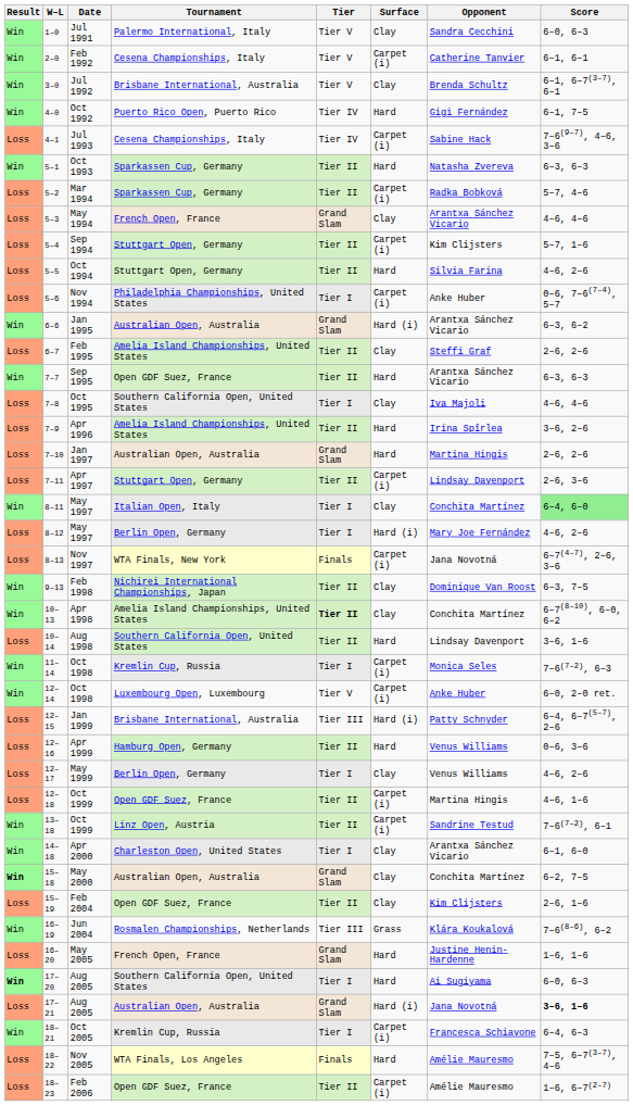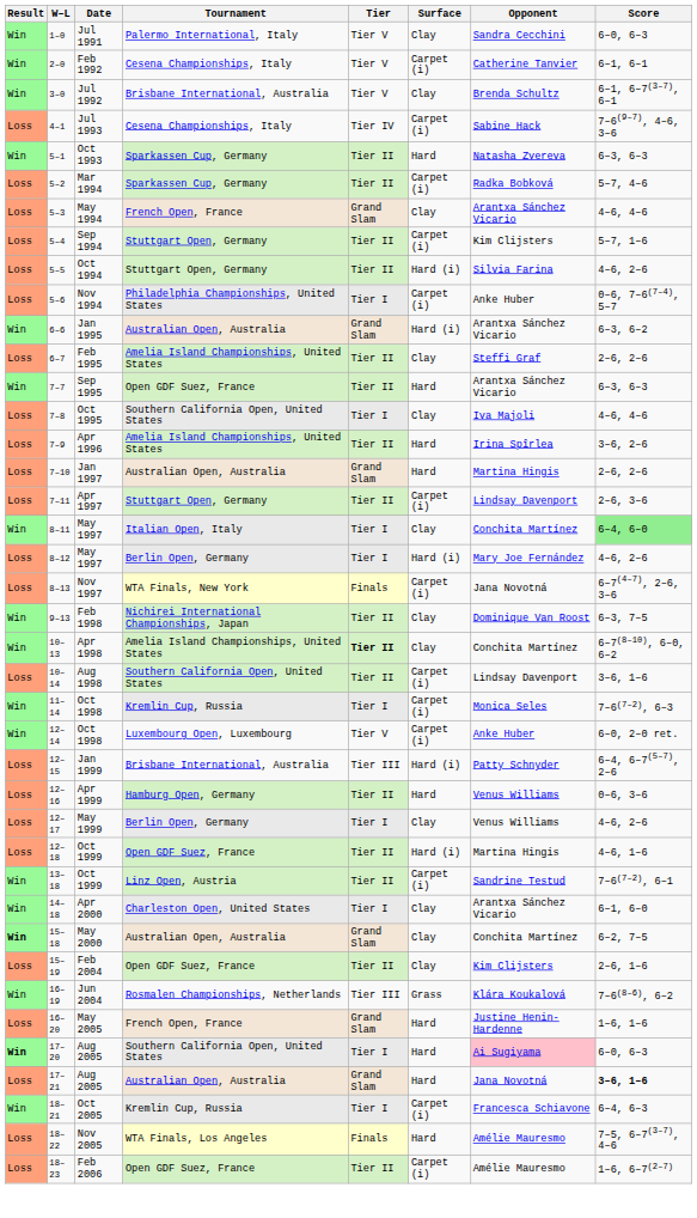- row: Win | 4–0 | Oct 1992 | Puerto Rico Open, Puerto Rico | Tier IV | Hard | Gigi Fernández | 6–1, 7–5
Oct 1994 | Surface: Hard -> Hard (i)
Aug 1998 | Surface: Hard -> Carpet (i)
12–18 / Oct 1999 | Surface: Carpet (i) -> Hard (i)
17–20 / Aug 2005 | Opponent: no background -> pink background
17–21 / Aug 2005 | Surface: Hard (i) -> Hard
